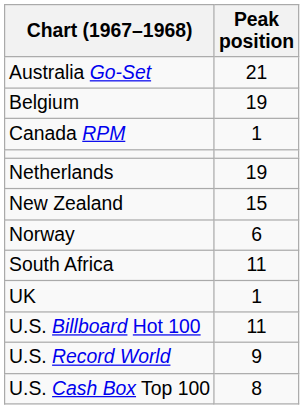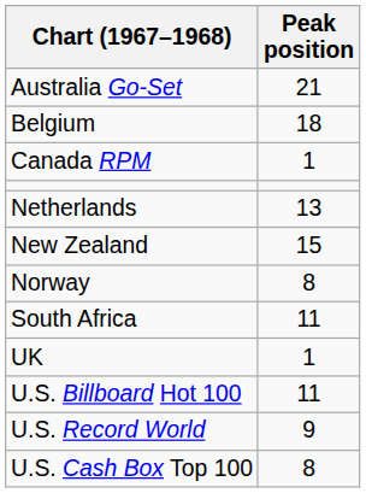Belgium | Peak position: 19 -> 18
Netherlands | Peak position: 19 -> 13
Norway | Peak position: 6 -> 8
